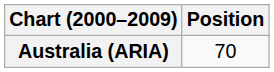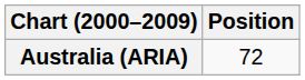Australia (ARIA) | Position: 70 -> 72
